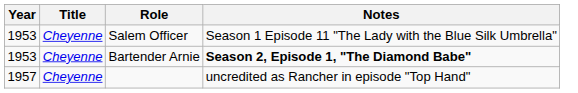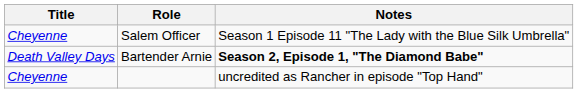- column: Year | 1953 | 1953 | 1957
Bartender Arnie | Title: Cheyenne -> Death Valley Days
